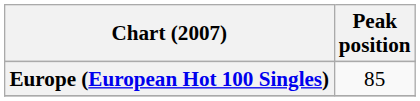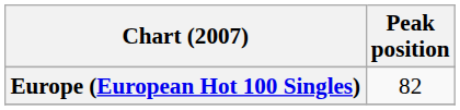Europe (European Hot 100 Singles) | Peak position: 85 -> 82
